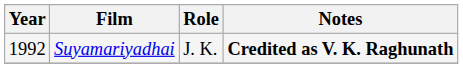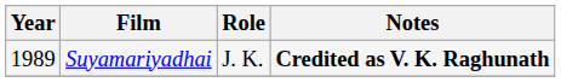Suyamariyadhai | Year: 1992 -> 1989
